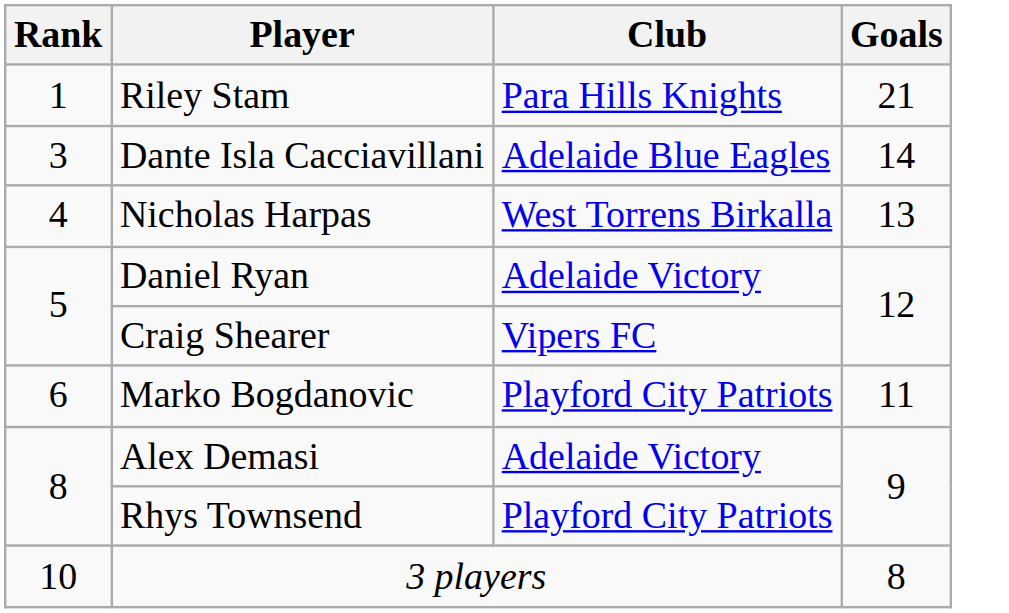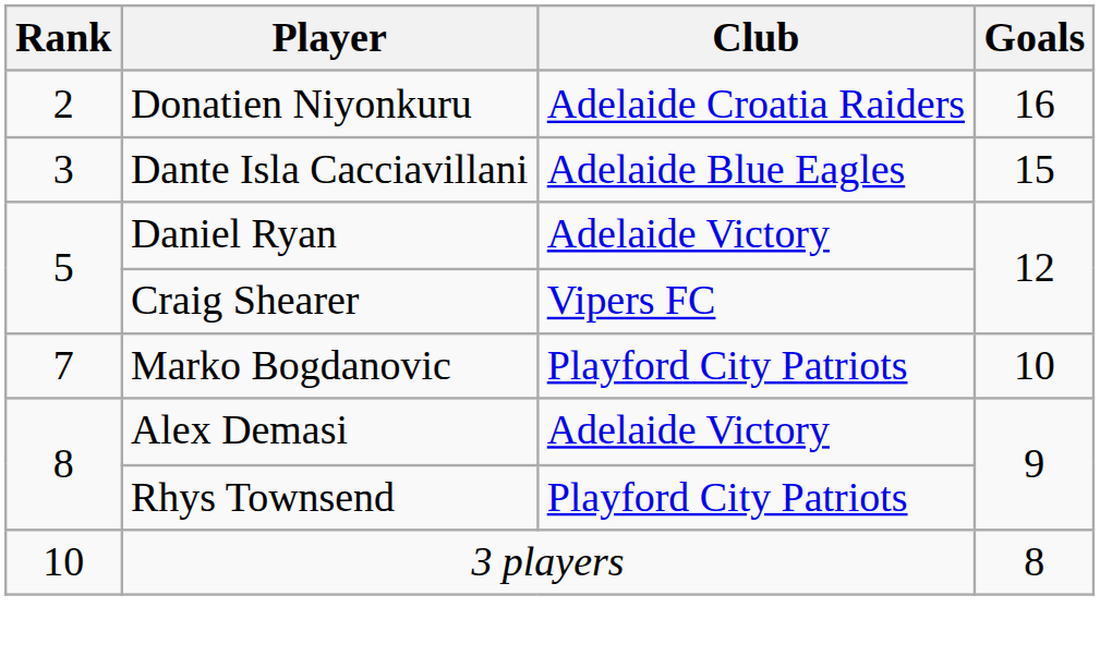- row: 1 | Riley Stam | Para Hills Knights | 21
+ row: 2 | Donatien Niyonkuru | Adelaide Croatia Raiders | 16
Dante Isla Cacciavillani | Goals: 14 -> 15
- row: 4 | Nicholas Harpas | West Torrens Birkalla | 13
Marko Bogdanovic | Rank: 6 -> 7
Marko Bogdanovic | Goals: 11 -> 10
